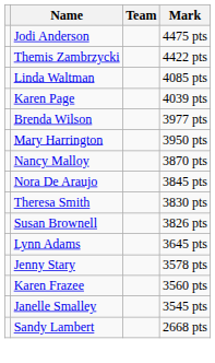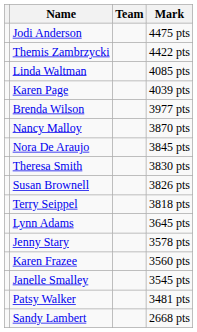- row: Mary Harrington | 3950 pts
+ row: Terry Seippel | 3818 pts
+ row: Patsy Walker | 3481 pts
